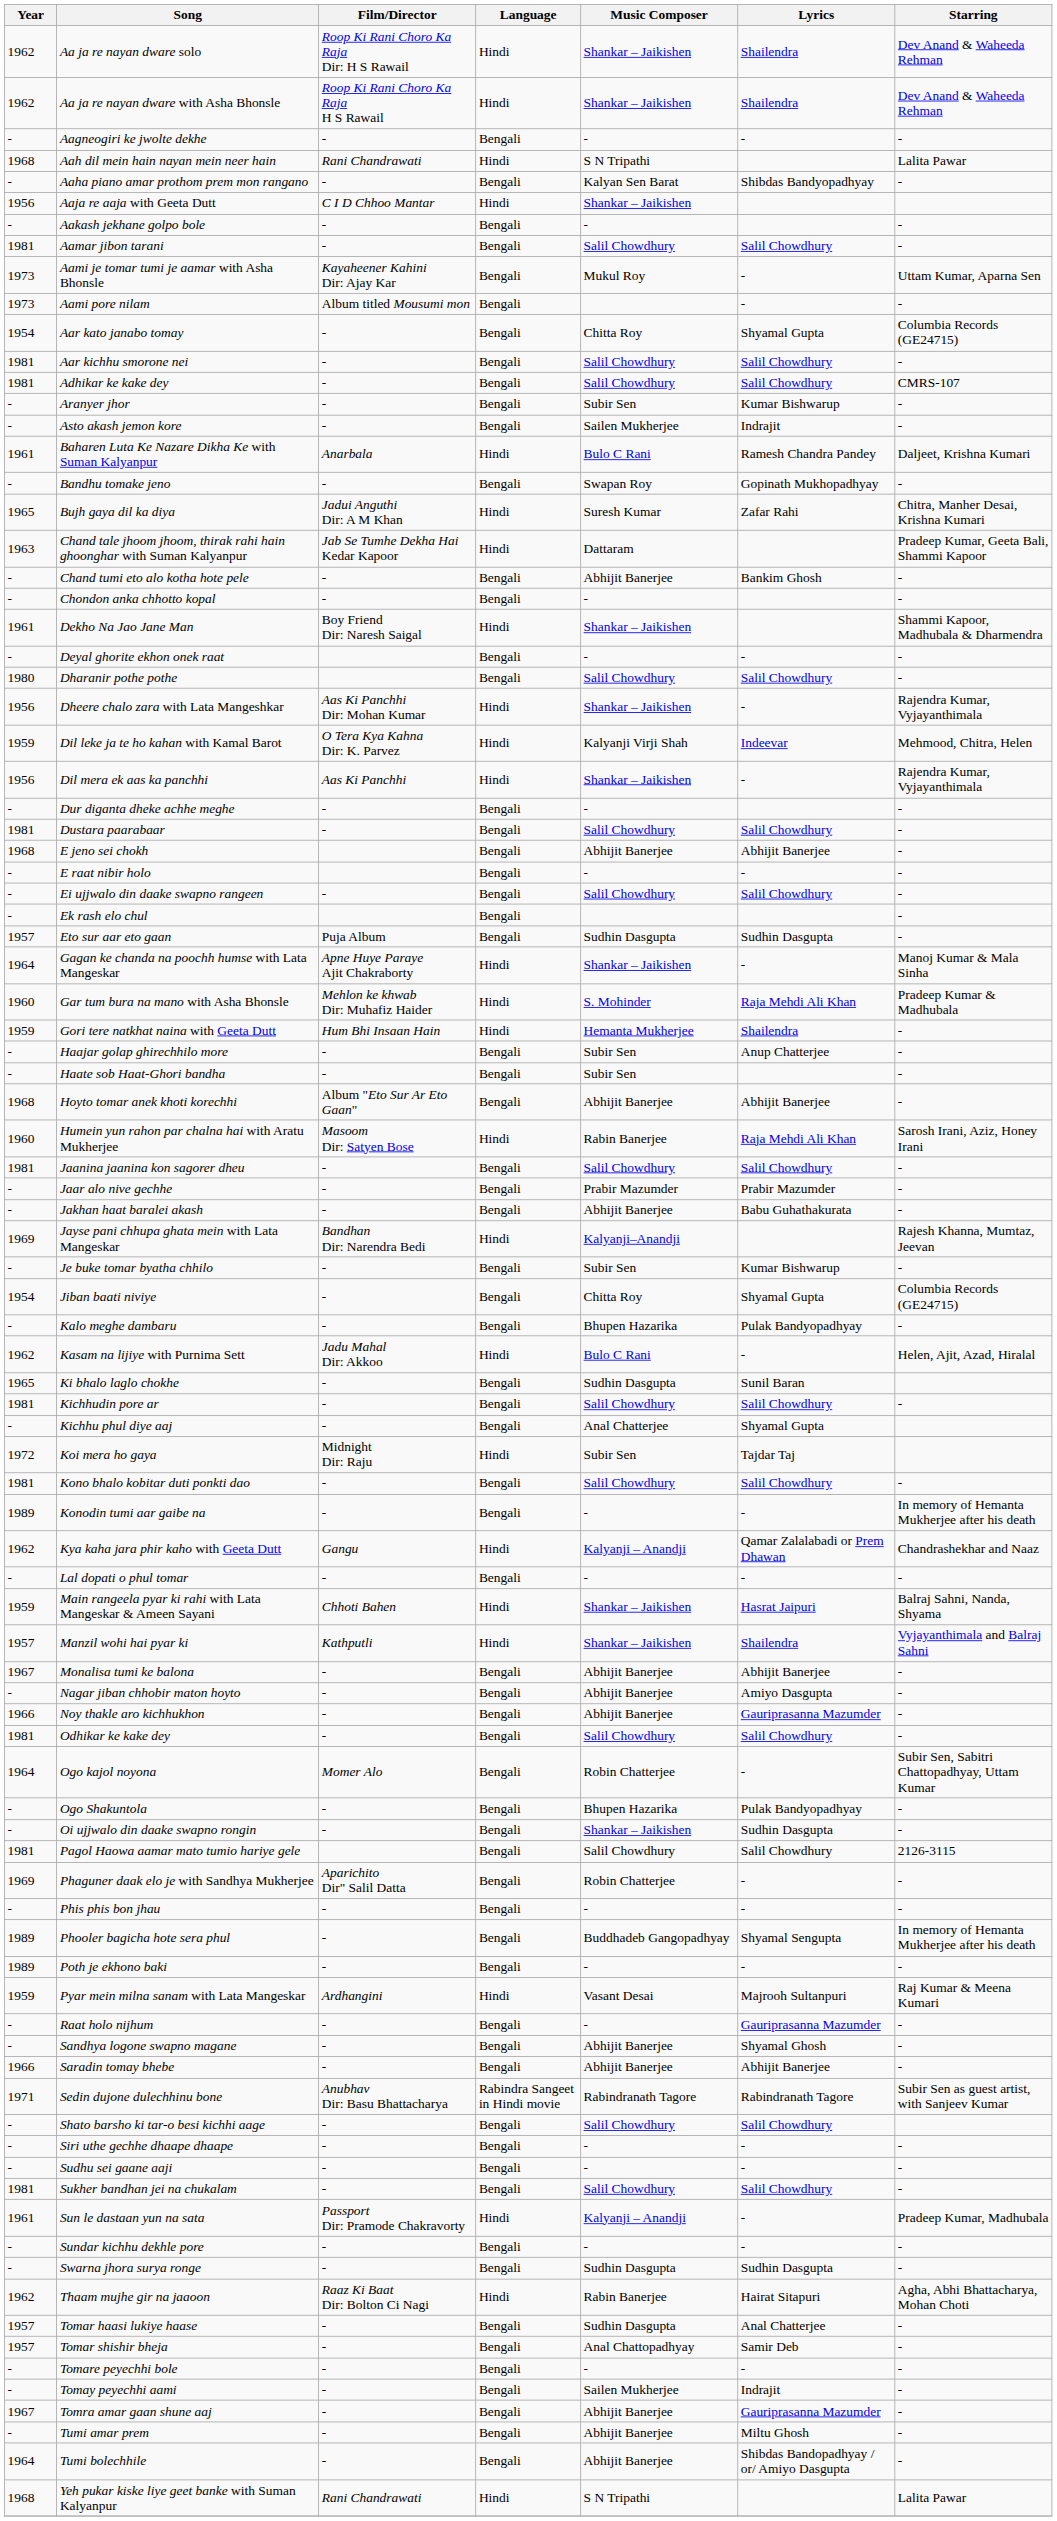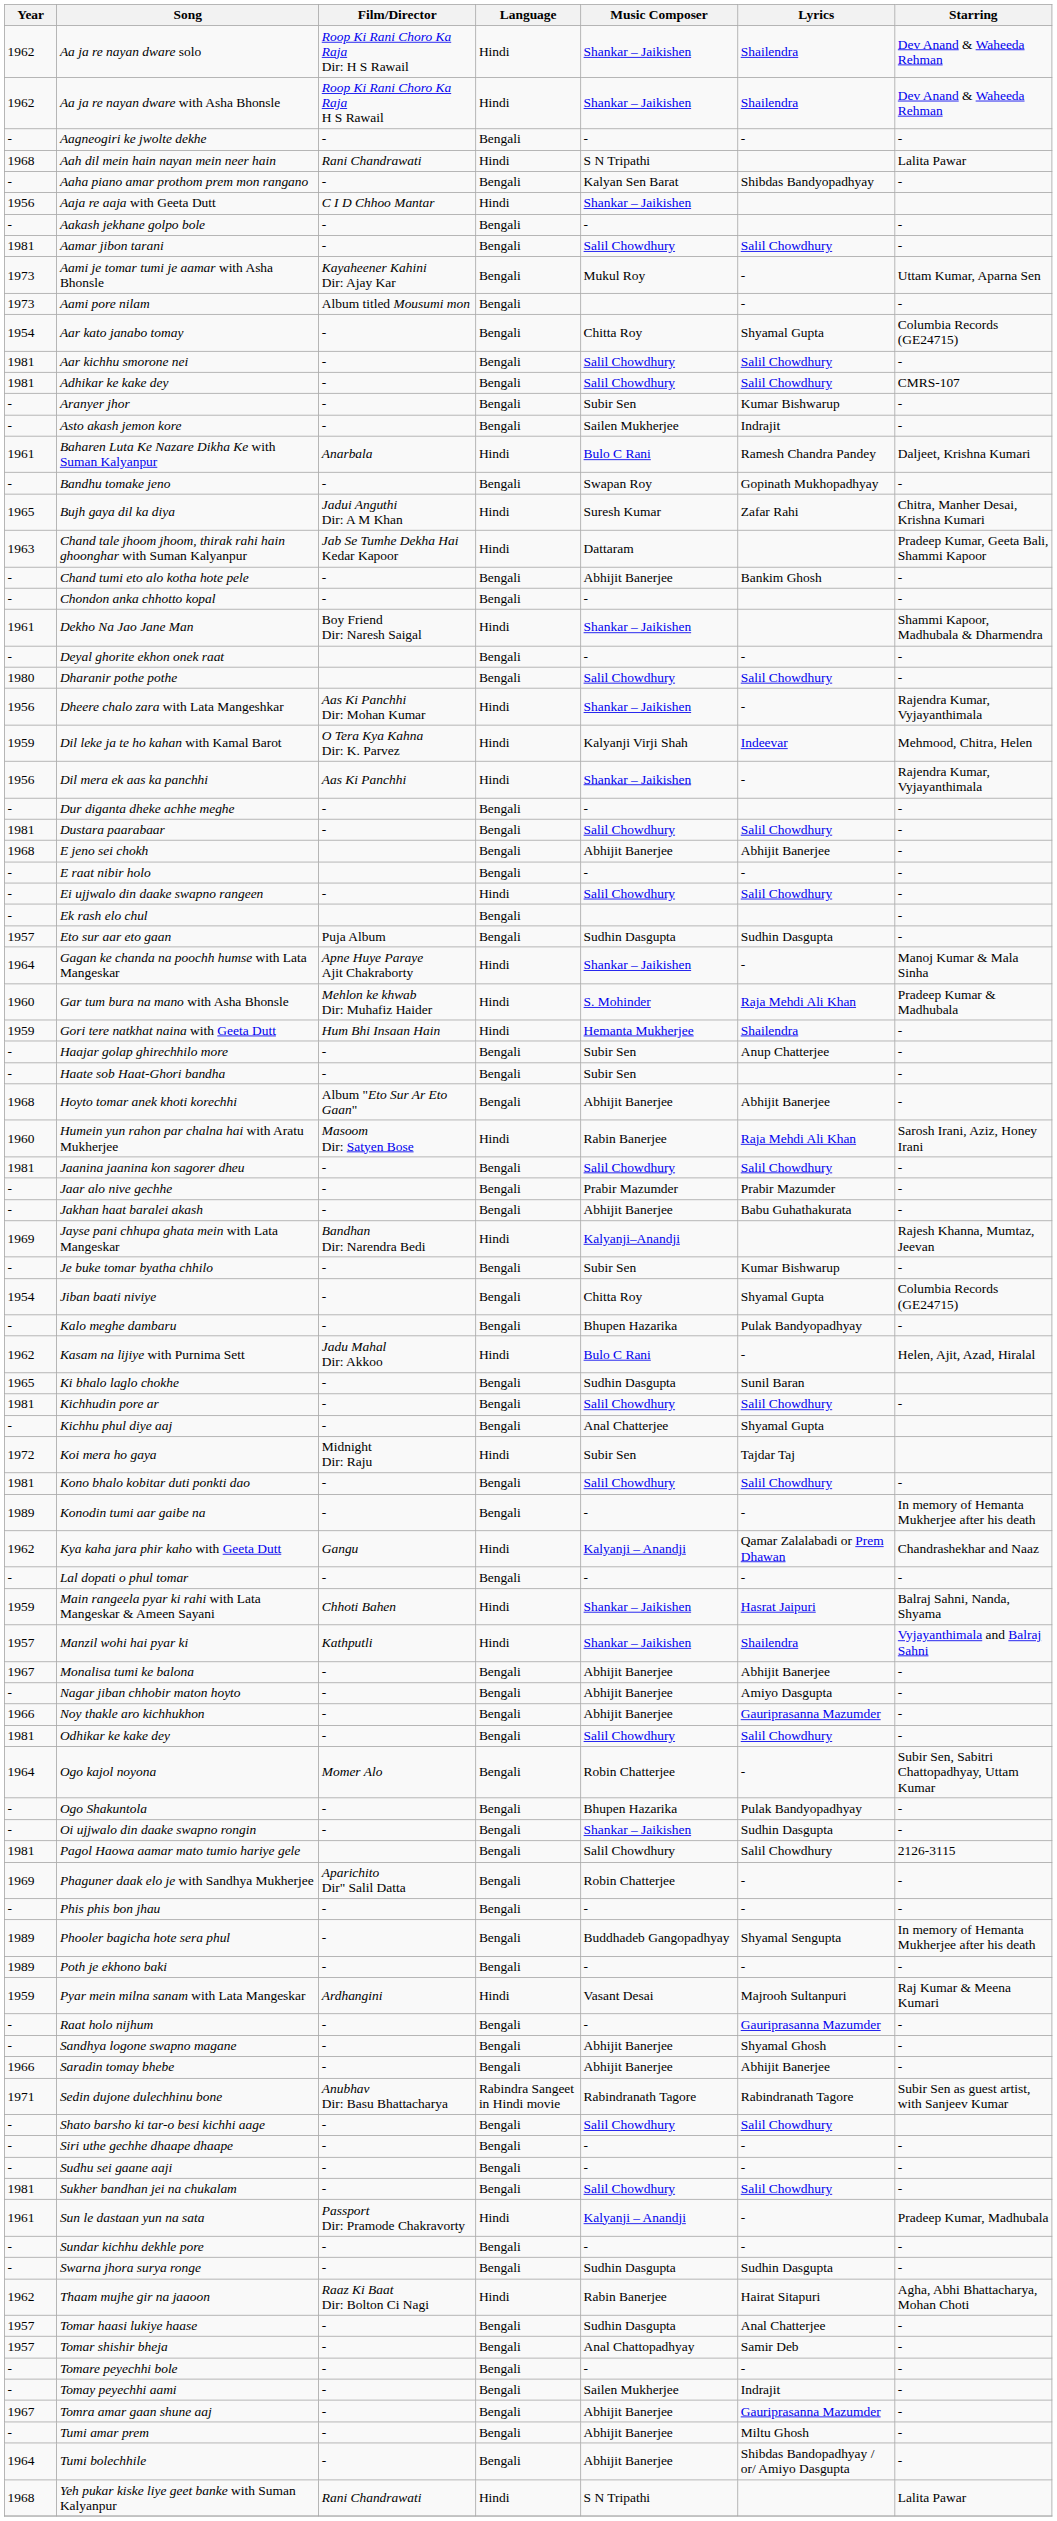Ei ujjwalo din daake swapno rangeen | Language: Bengali -> Hindi
